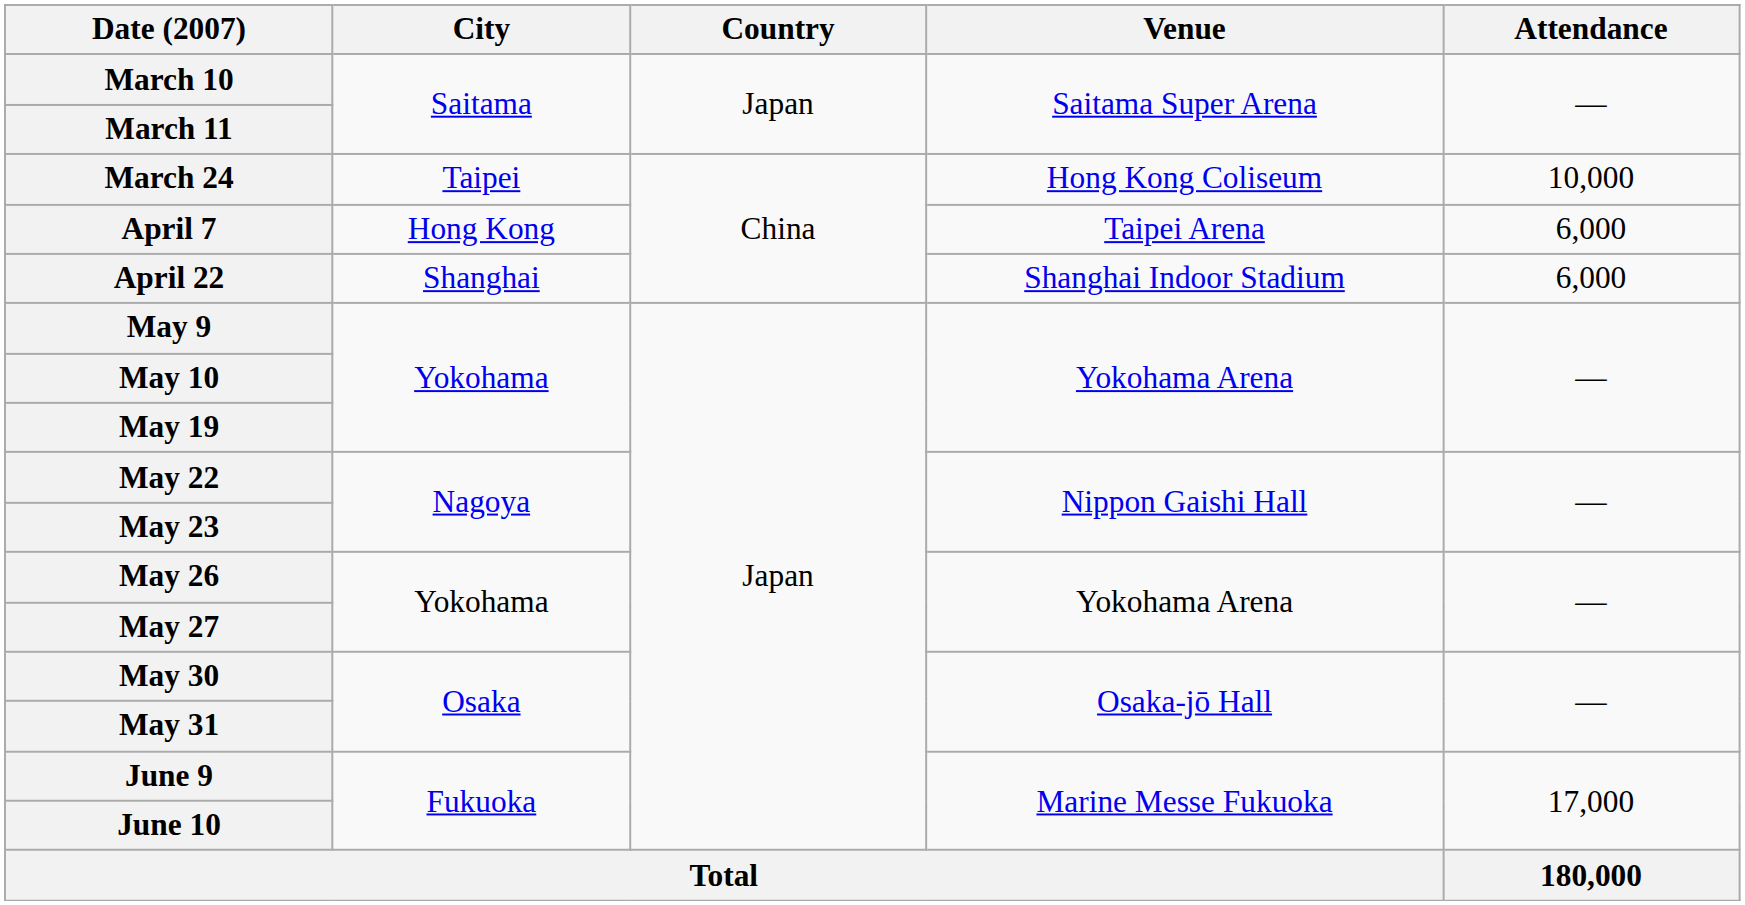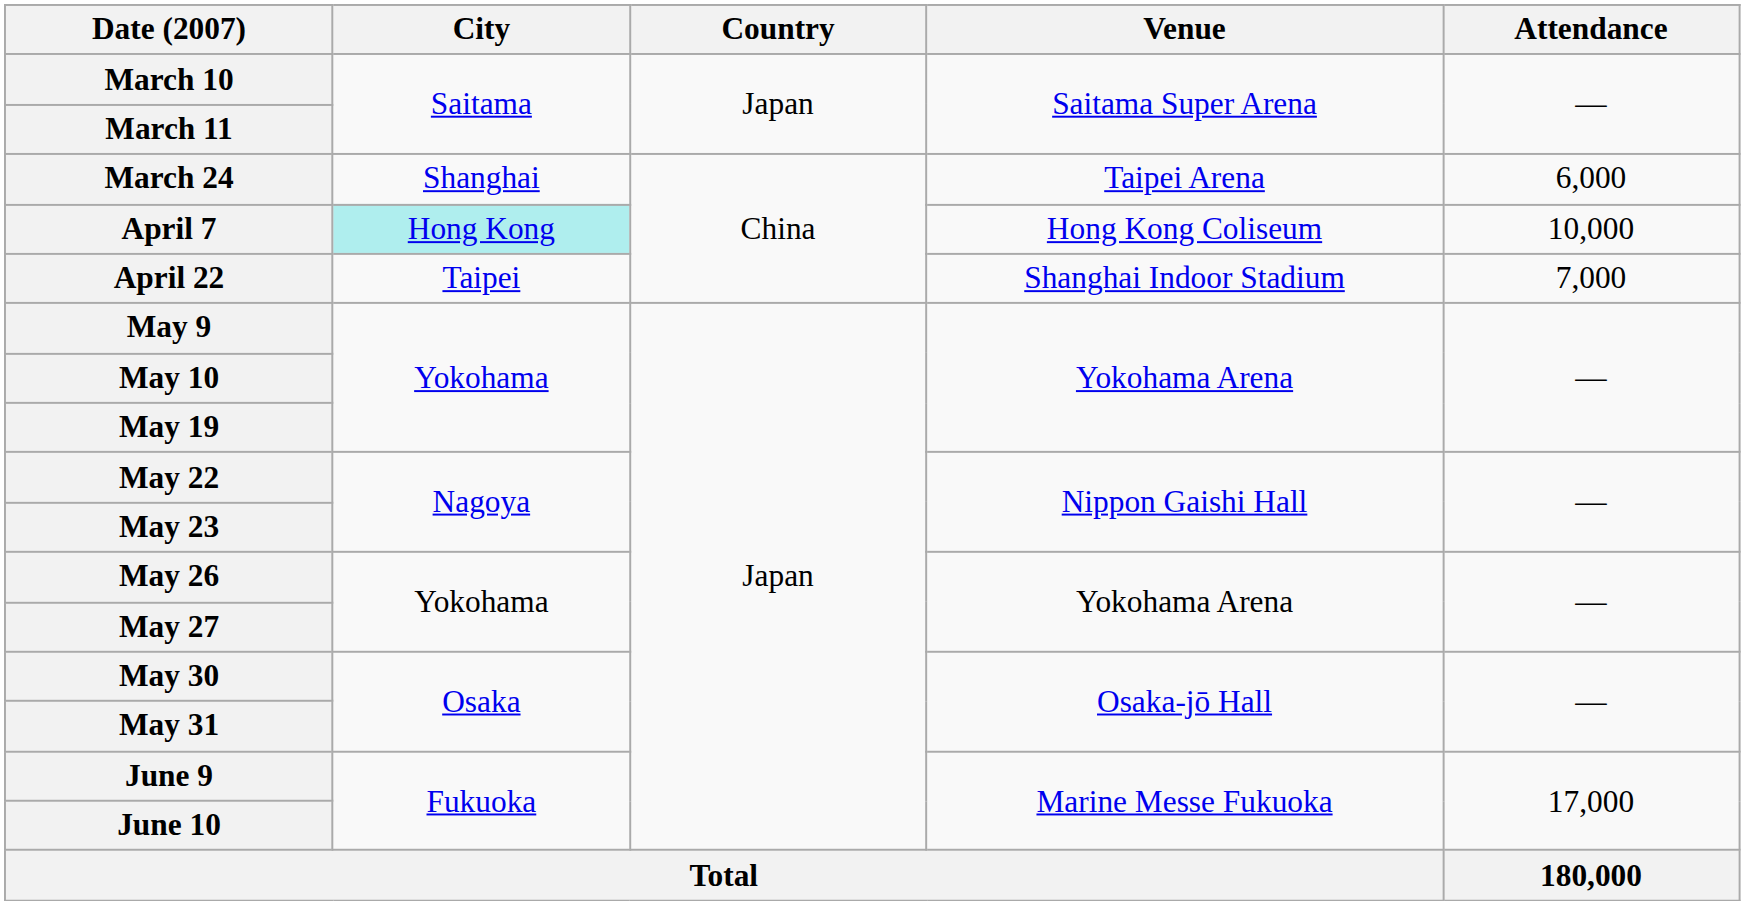March 24 | City: Taipei -> Shanghai
March 24 | Venue: Hong Kong Coliseum -> Taipei Arena
March 24 | Attendance: 10,000 -> 6,000
April 7 | City: no background -> paleturquoise background
April 7 | Venue: Taipei Arena -> Hong Kong Coliseum
April 7 | Attendance: 6,000 -> 10,000
April 22 | City: Shanghai -> Taipei
April 22 | Attendance: 6,000 -> 7,000
